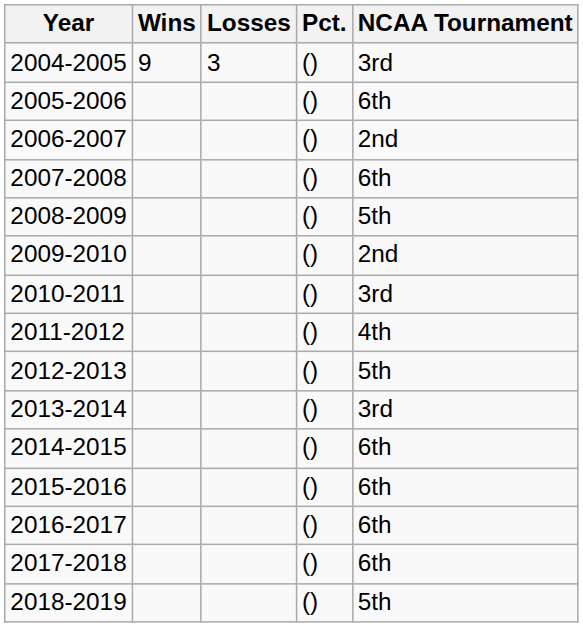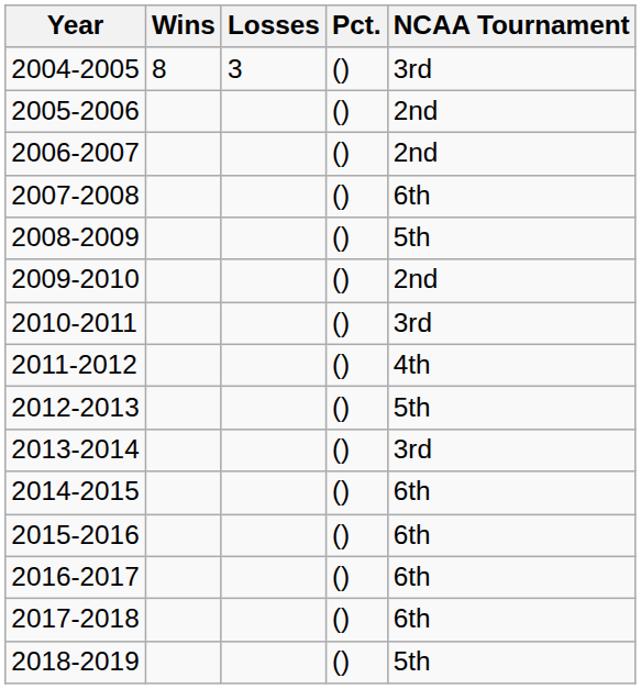2004-2005 | Wins: 9 -> 8
2005-2006 | NCAA Tournament: 6th -> 2nd
